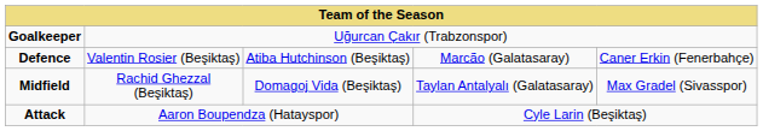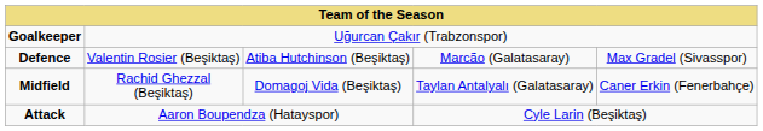Defence | column 5: Caner Erkin (Fenerbahçe) -> Max Gradel (Sivasspor)
Midfield | column 5: Max Gradel (Sivasspor) -> Caner Erkin (Fenerbahçe)
